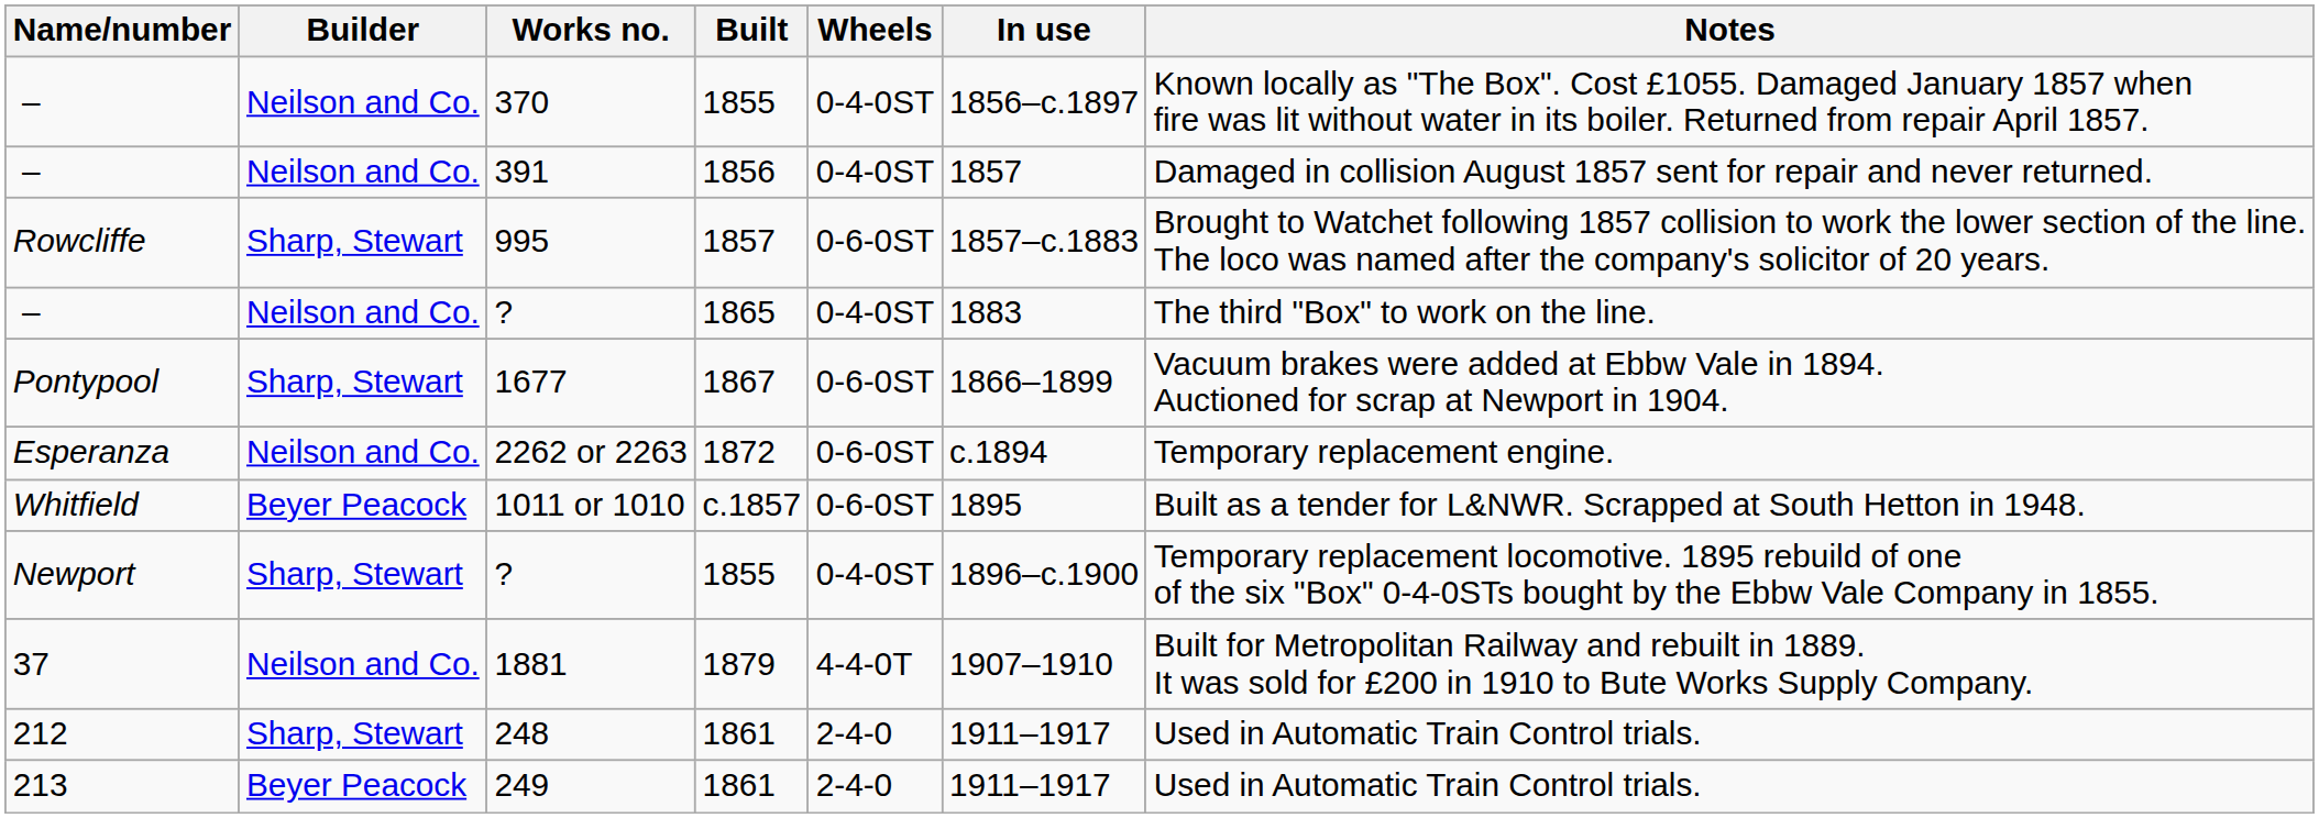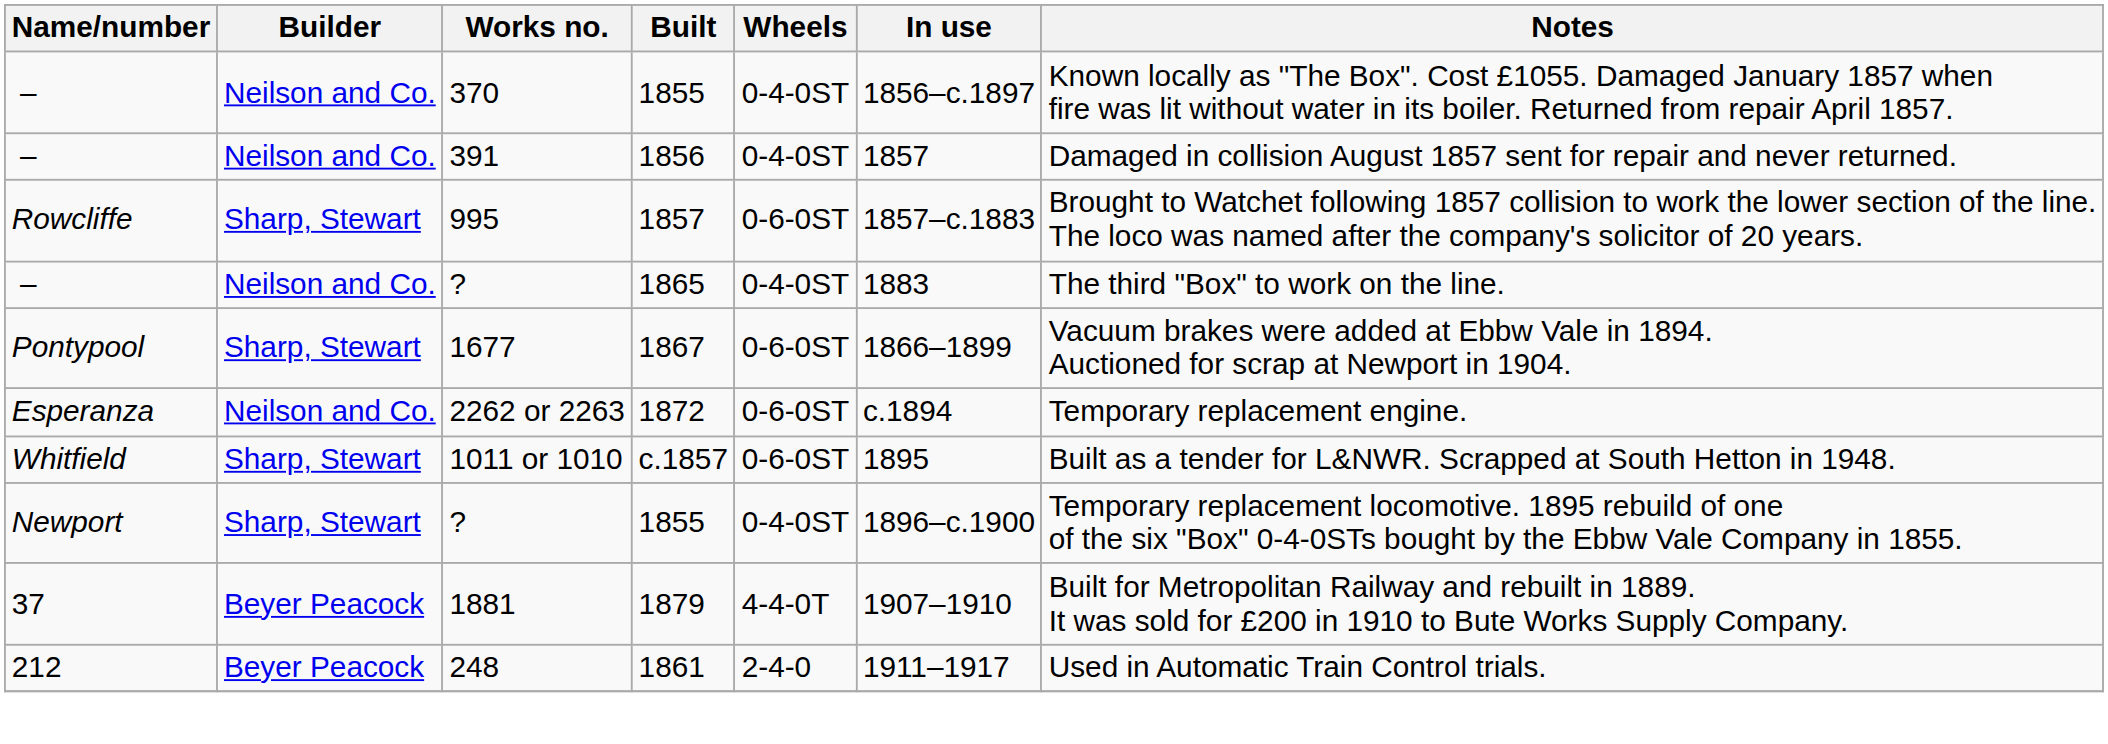1011 or 1010 | Builder: Beyer Peacock -> Sharp, Stewart
1881 | Builder: Neilson and Co. -> Beyer Peacock
248 | Builder: Sharp, Stewart -> Beyer Peacock
- row: 213 | Beyer Peacock | 249 | 1861 | 2-4-0 | 1911–1917 | Used in Automatic Train Control trials.
